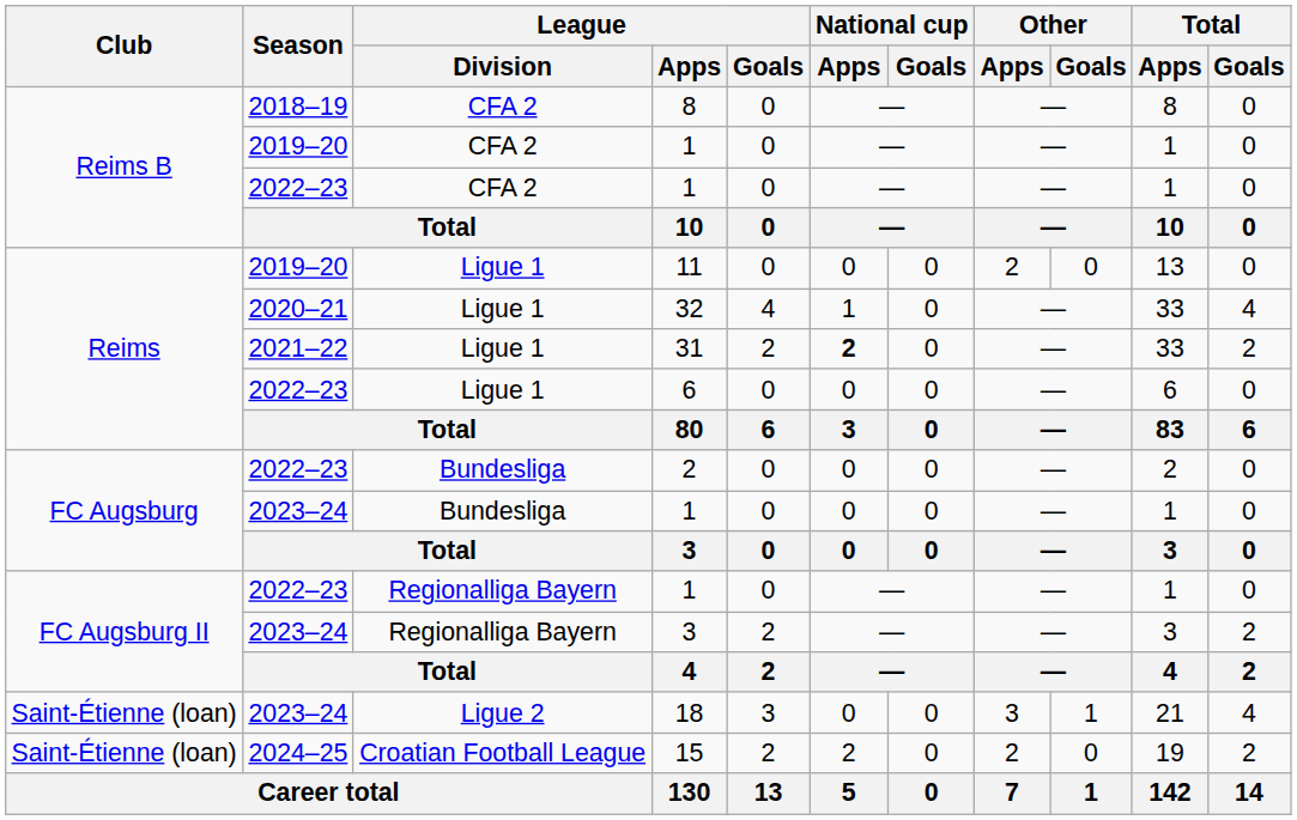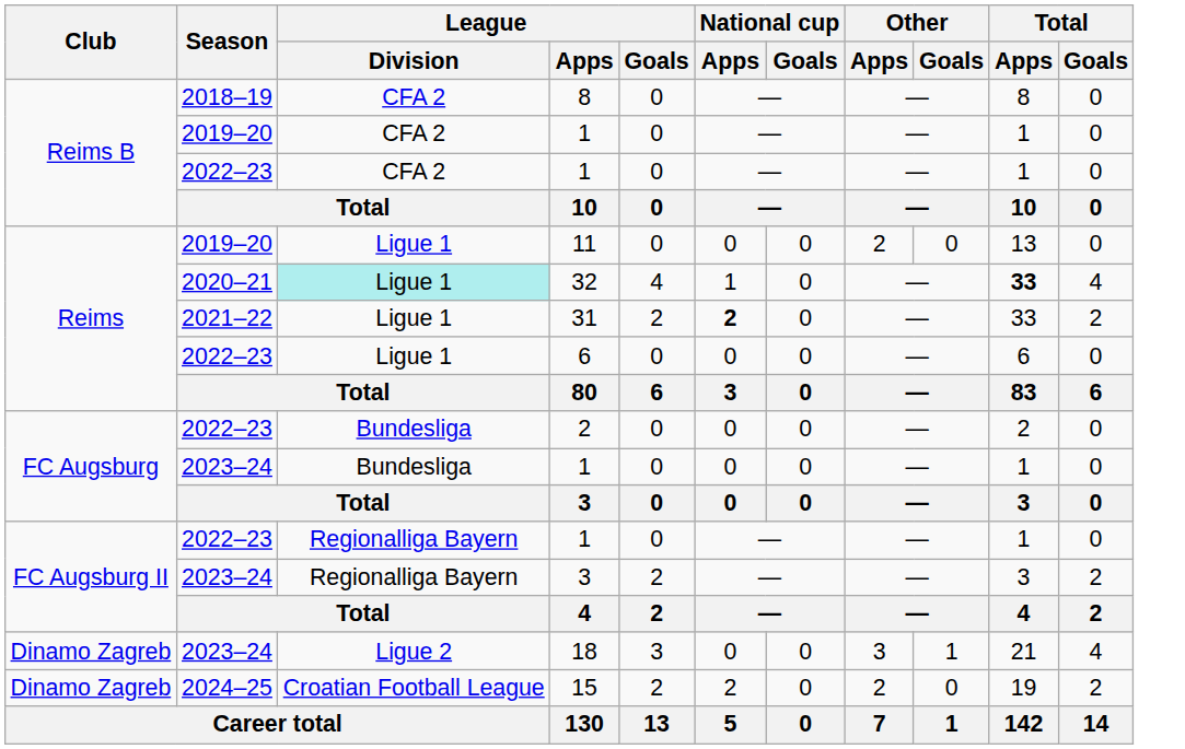32 | League / Division: no background -> paleturquoise background
32 | Total / Apps: normal -> bold
18 | Club: Saint-Étienne (loan) -> Dinamo Zagreb
15 | Club: Saint-Étienne (loan) -> Dinamo Zagreb
